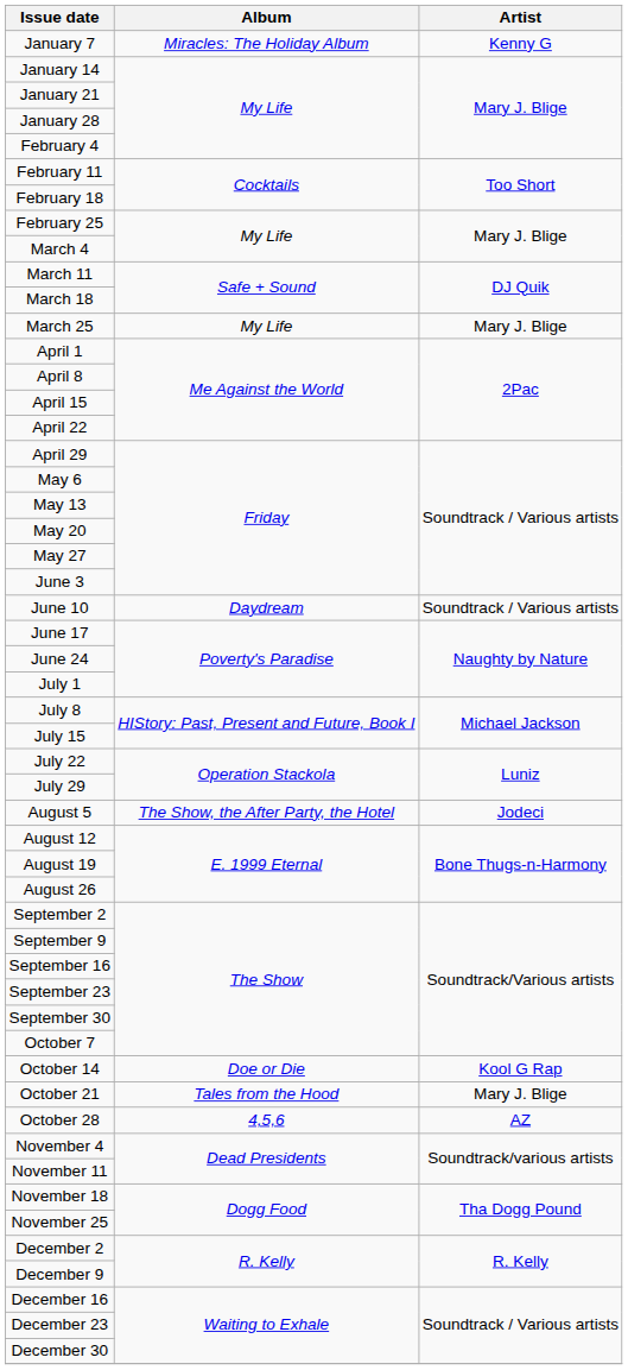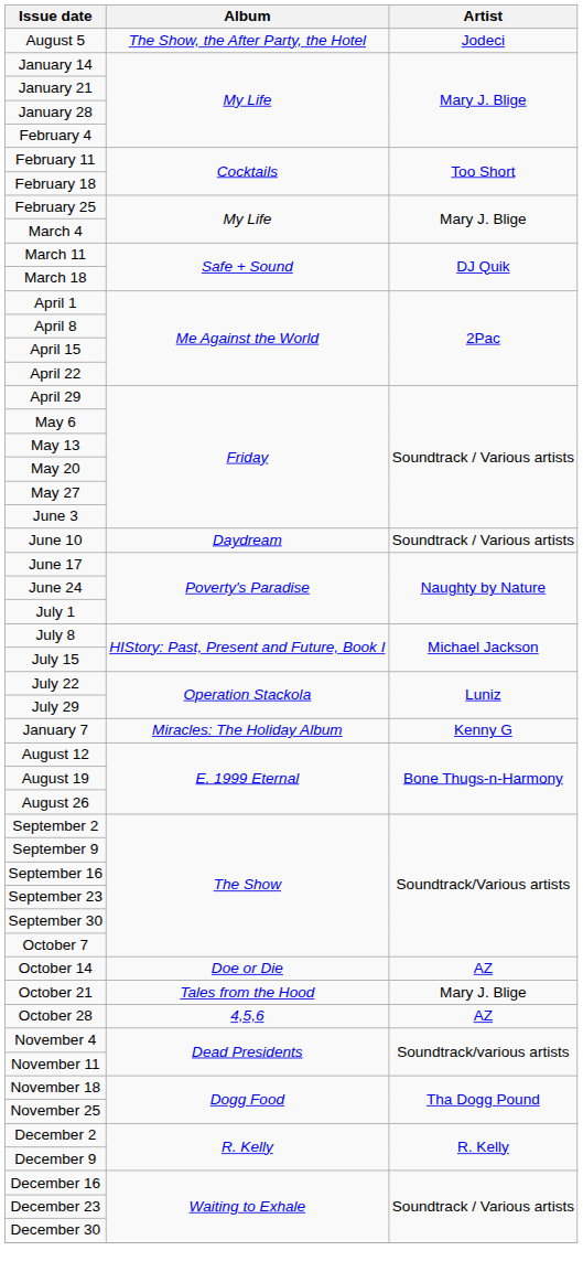rows swapped: January 7 <-> August 5
- row: March 25 | My Life | Mary J. Blige
October 14 | Artist: Kool G Rap -> AZ
